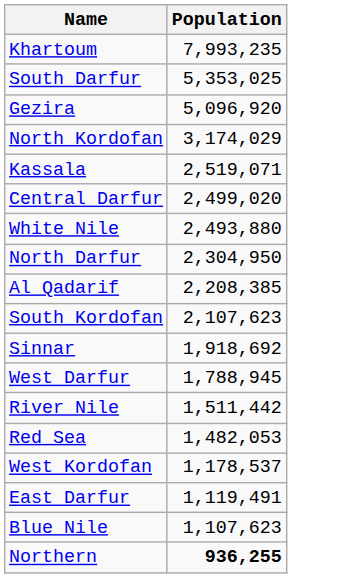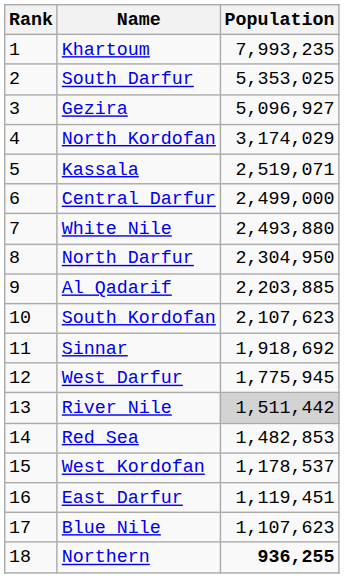+ column: Rank | 1 | 2 | 3 | 4 | 5 | 6 | 7 | 8 | 9 | 10 | 11 | 12 | 13 | 14 | 15 | 16 | 17 | 18
Gezira | Population: 5,096,920 -> 5,096,927
Central Darfur | Population: 2,499,020 -> 2,499,000
Al Qadarif | Population: 2,208,385 -> 2,203,885
West Darfur | Population: 1,788,945 -> 1,775,945
River Nile | Population: no background -> lightgrey background
Red Sea | Population: 1,482,053 -> 1,482,853
East Darfur | Population: 1,119,491 -> 1,119,451
